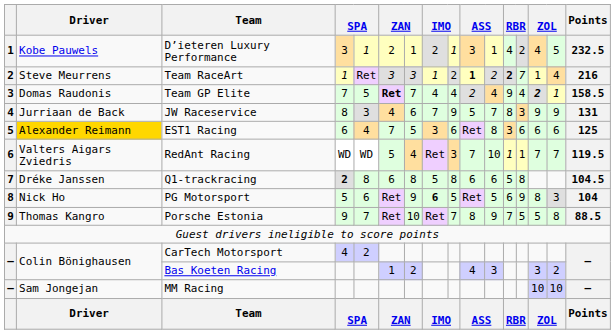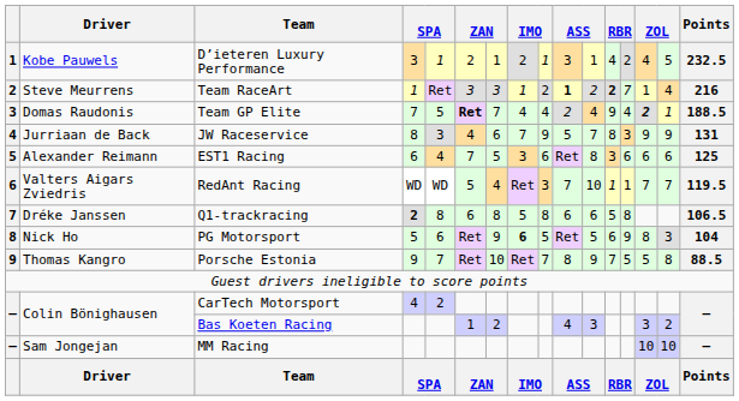Team GP Elite | Points: 158.5 -> 188.5
EST1 Racing | Driver: gold background -> no background
Q1-trackracing | Points: 104.5 -> 106.5
